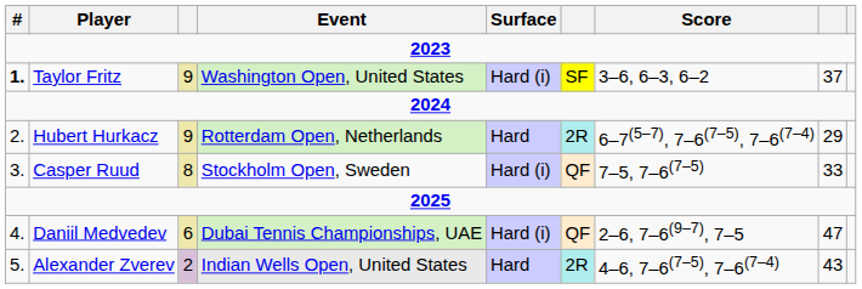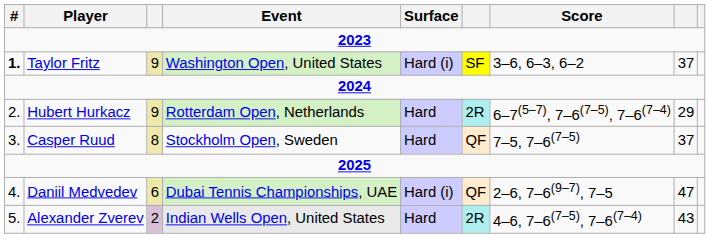Casper Ruud | Surface: Hard (i) -> Hard
Casper Ruud | column 8: 33 -> 37
